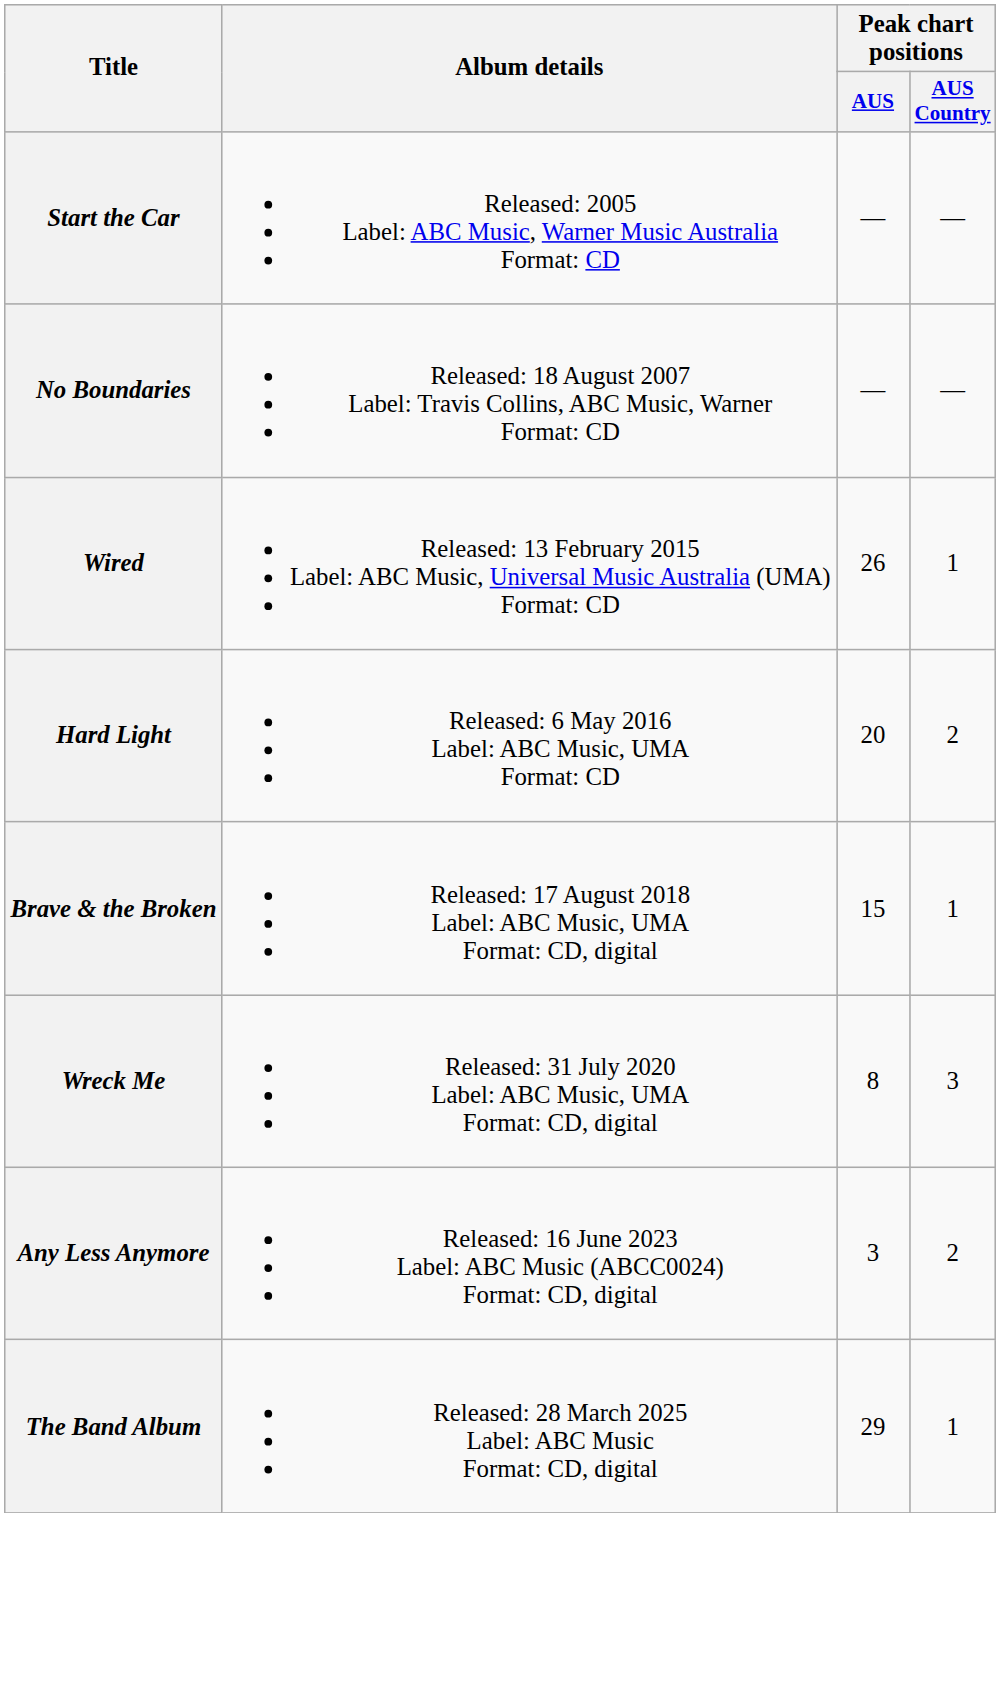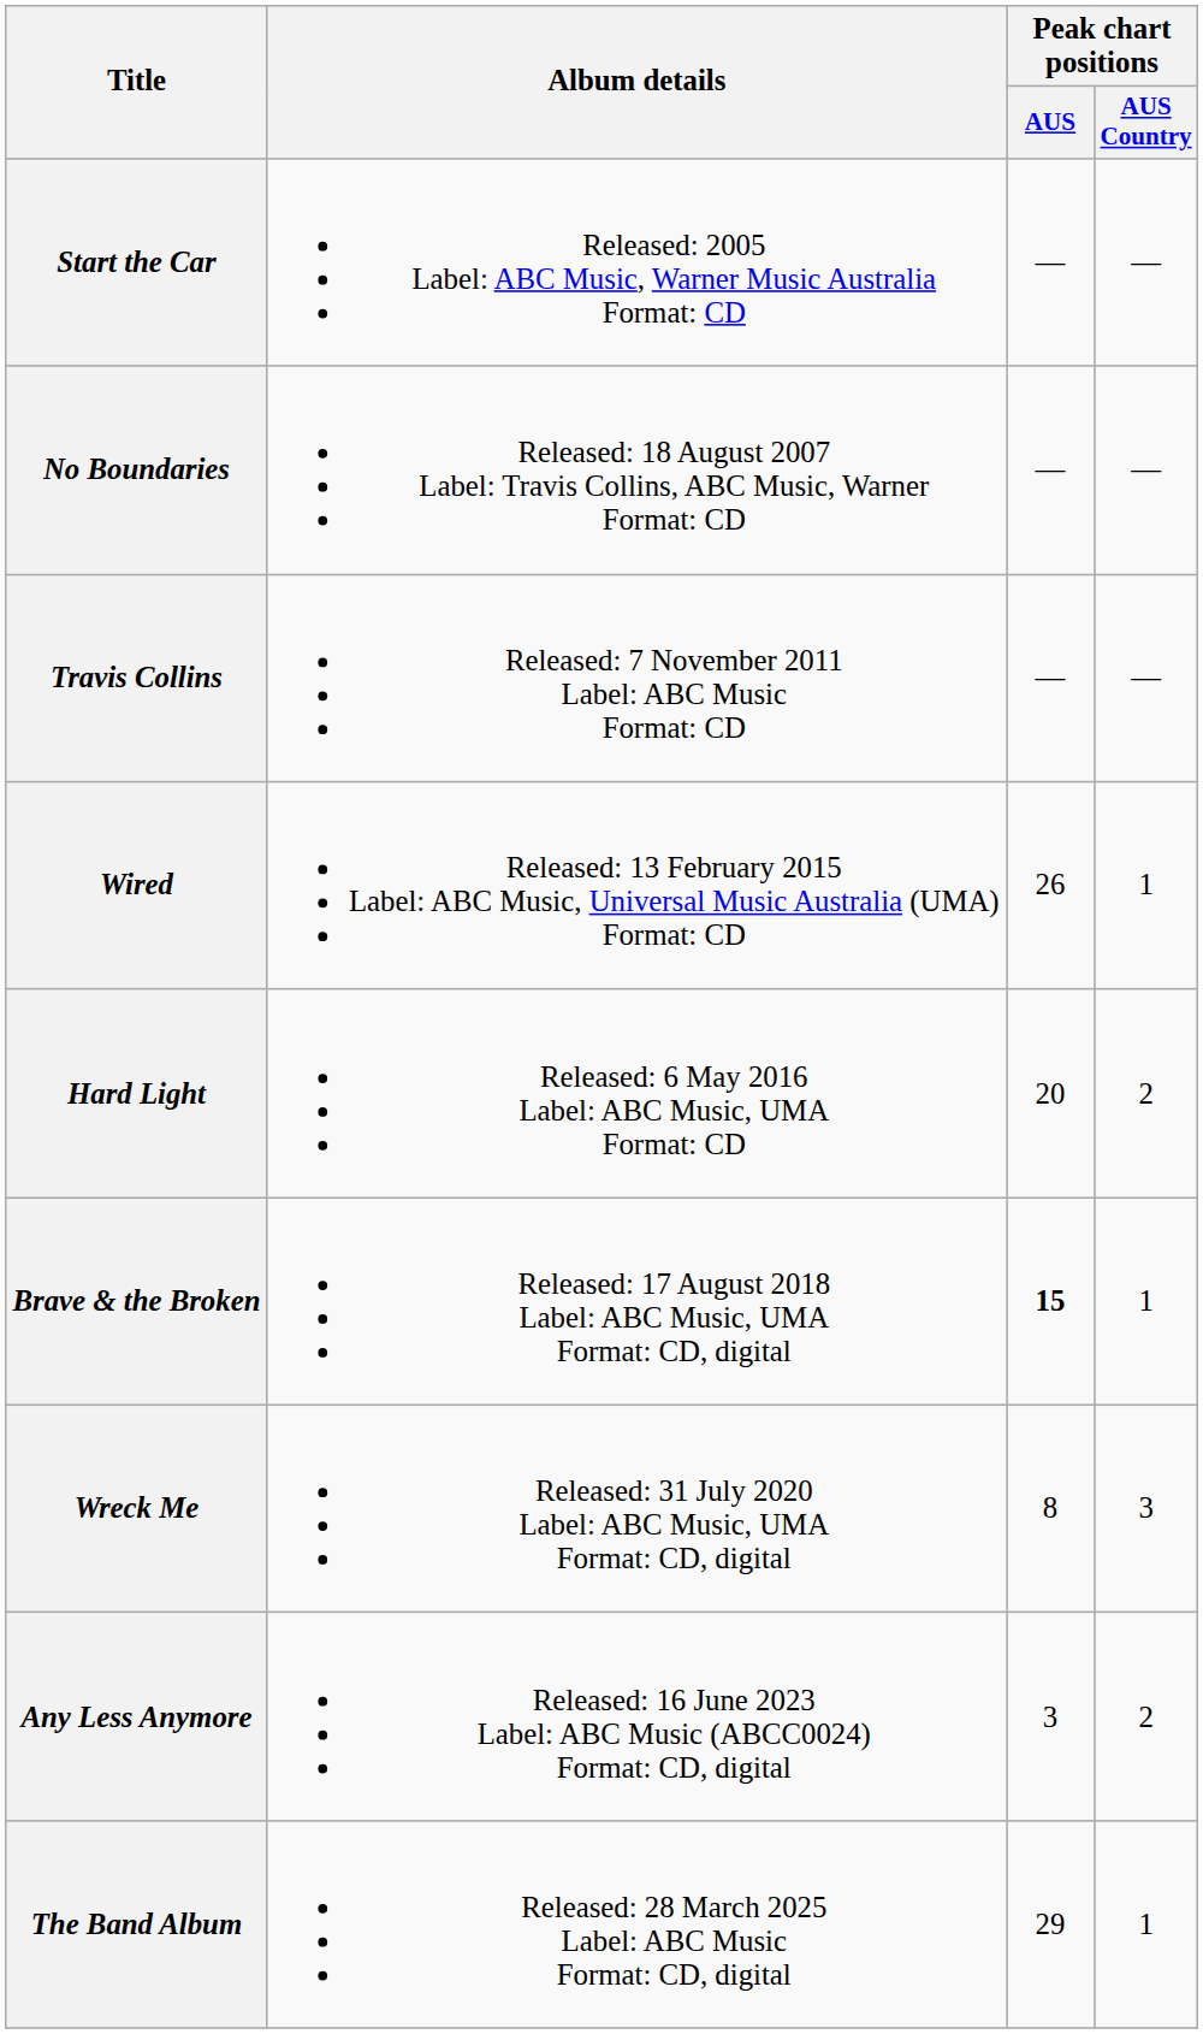+ row: Travis Collins | Released: 7 November 2011 Label: ABC Music Format: CD | — | —
Brave & the Broken | Peak chart positions / AUS: normal -> bold
